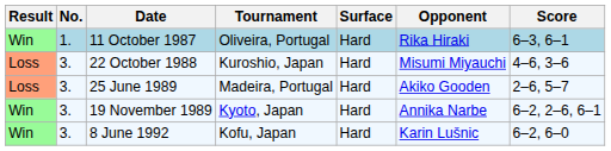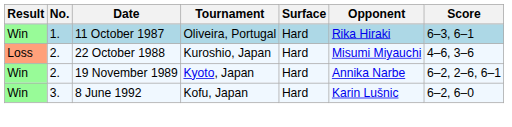22 October 1988 | No.: 3. -> 2.
- row: Loss | 3. | 25 June 1989 | Madeira, Portugal | Hard | Akiko Gooden | 2–6, 5–7
19 November 1989 | No.: 3. -> 2.
